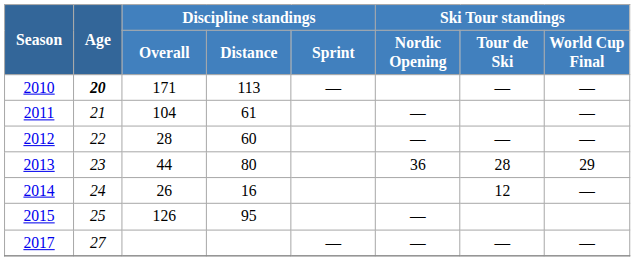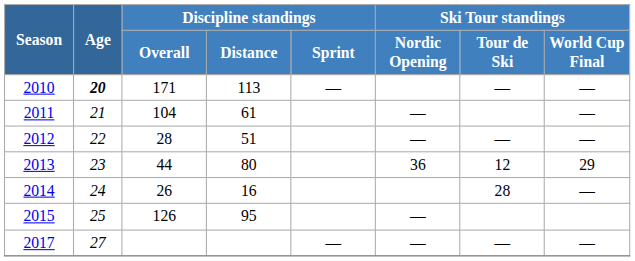2012 | Discipline standings / Distance: 60 -> 51
2013 | Ski Tour standings / Tour de Ski: 28 -> 12
2014 | Ski Tour standings / Tour de Ski: 12 -> 28
